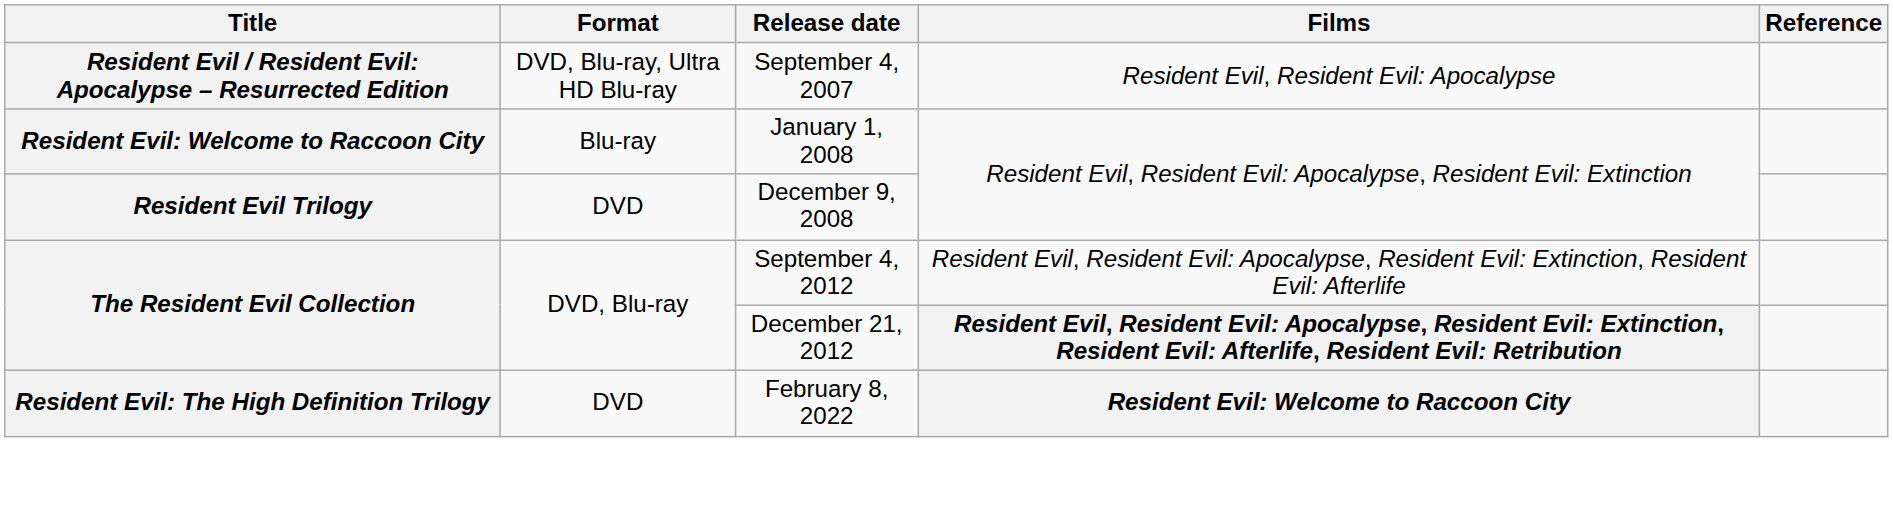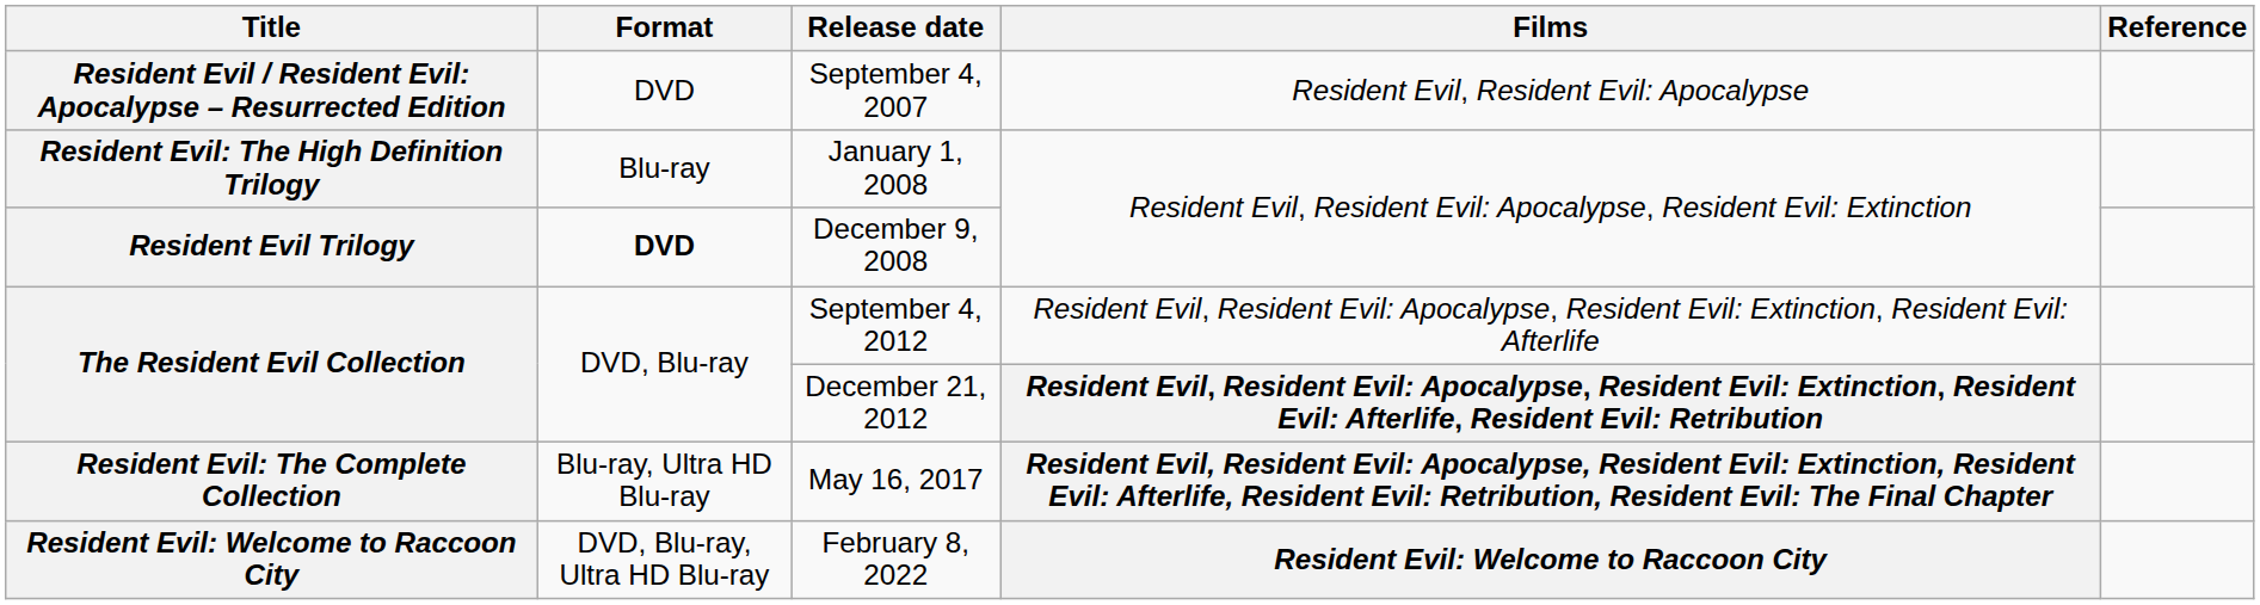September 4, 2007 | Format: DVD, Blu-ray, Ultra HD Blu-ray -> DVD
January 1, 2008 | Title: Resident Evil: Welcome to Raccoon City -> Resident Evil: The High Definition Trilogy
December 9, 2008 | Format: normal -> bold
+ row: Resident Evil: The Complete Collection | Blu-ray, Ultra HD Blu-ray | May 16, 2017 | Resident Evil, Resident Evil: Apocalypse, Resident Evil: Extinction, Resident Evil: Afterlife, Resident Evil: Retribution, Resident Evil: The Final Chapter
February 8, 2022 | Title: Resident Evil: The High Definition Trilogy -> Resident Evil: Welcome to Raccoon City
February 8, 2022 | Format: DVD -> DVD, Blu-ray, Ultra HD Blu-ray
